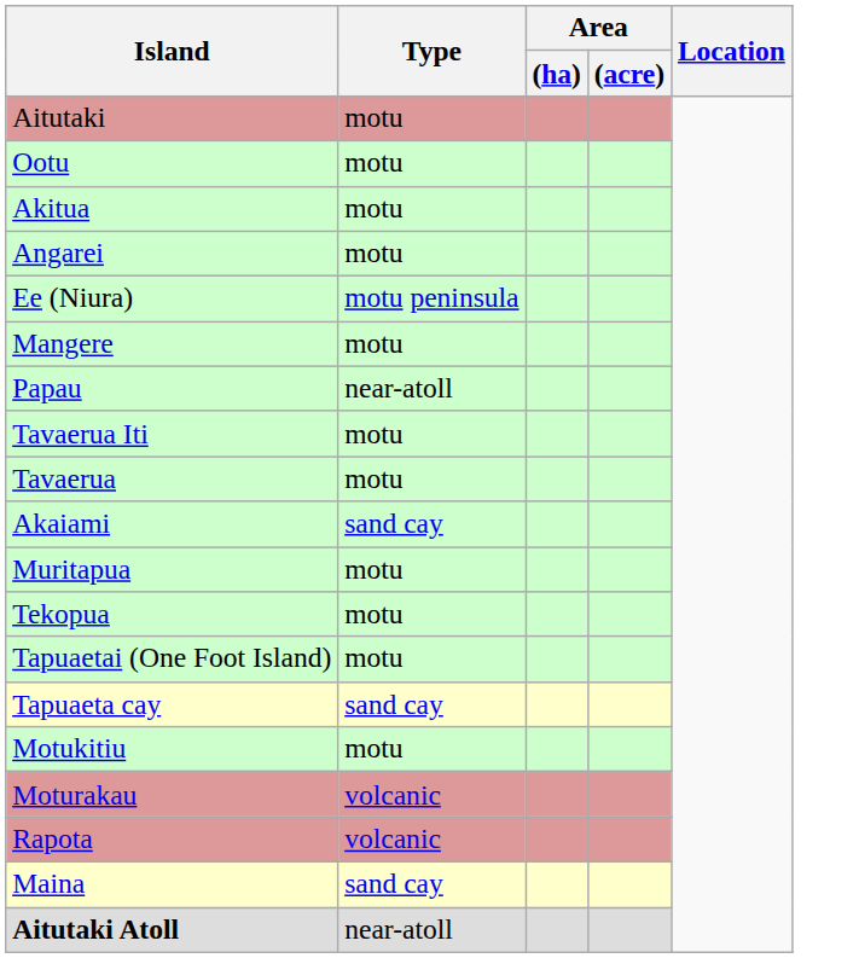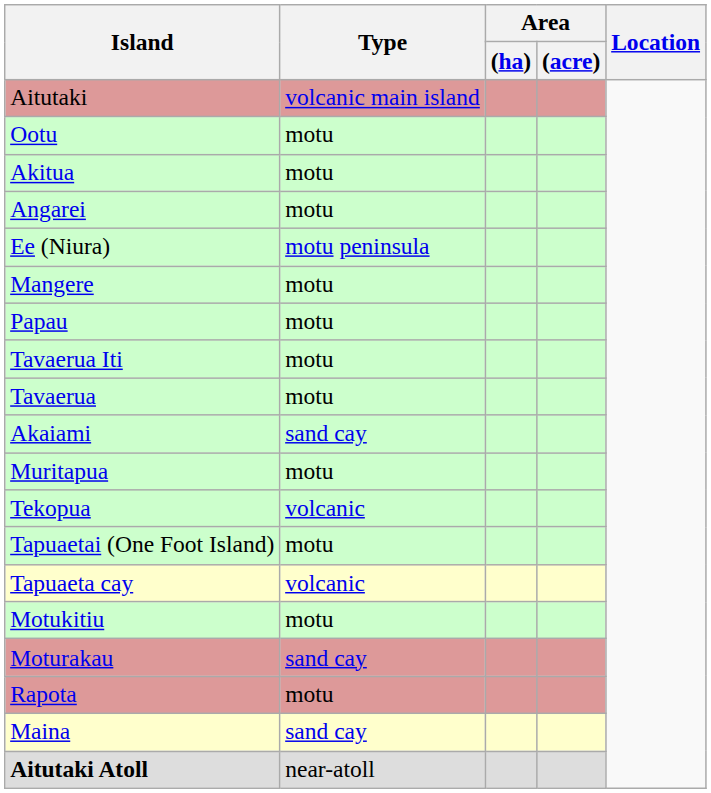Aitutaki | Type: motu -> volcanic main island
Papau | Type: near-atoll -> motu
Tekopua | Type: motu -> volcanic
Tapuaeta cay | Type: sand cay -> volcanic
Moturakau | Type: volcanic -> sand cay
Rapota | Type: volcanic -> motu
